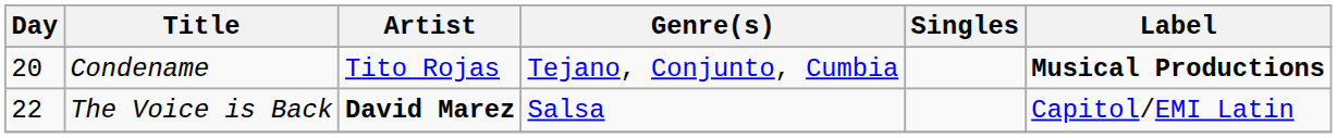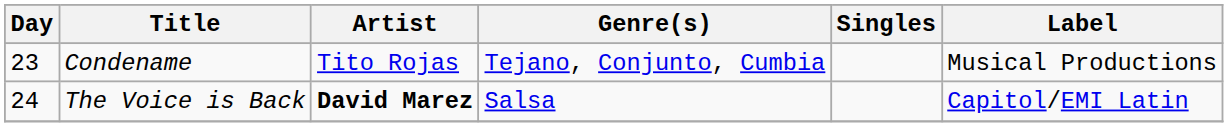Condename | Day: 20 -> 23
Condename | Label: bold -> normal
The Voice is Back | Day: 22 -> 24
